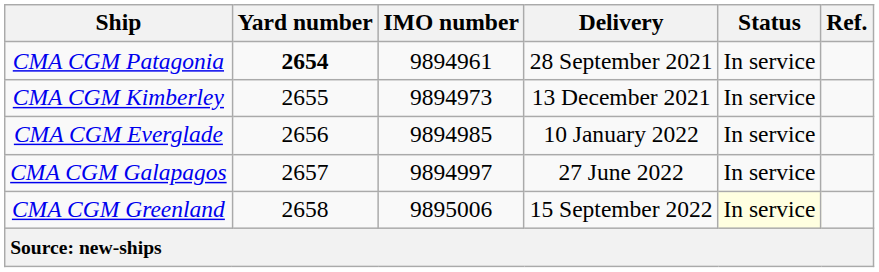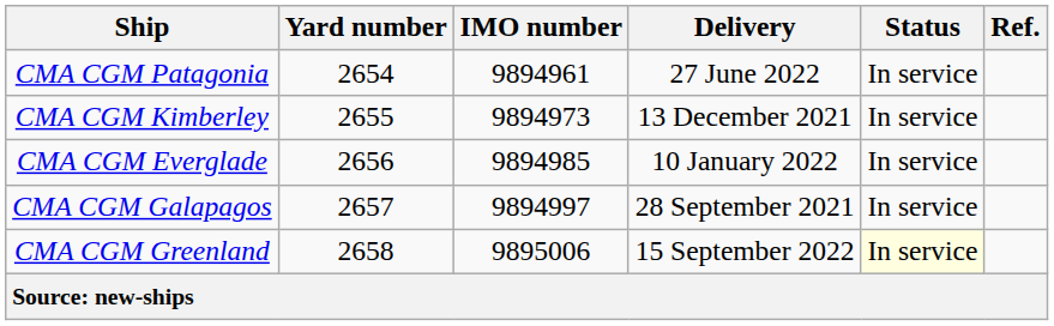CMA CGM Patagonia | Yard number: bold -> normal
CMA CGM Patagonia | Delivery: 28 September 2021 -> 27 June 2022
CMA CGM Galapagos | Delivery: 27 June 2022 -> 28 September 2021
